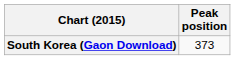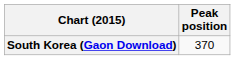South Korea (Gaon Download) | Peak position: 373 -> 370
